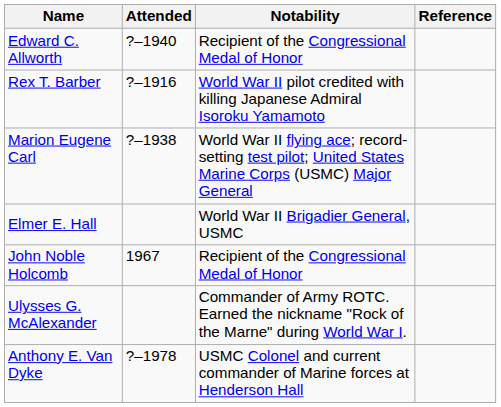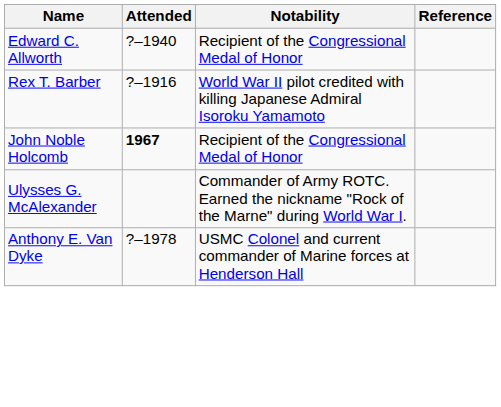- row: Marion Eugene Carl | ?–1938 | World War II flying ace; record-setting test pilot; United States Marine Corps (USMC) Major General
- row: Elmer E. Hall | World War II Brigadier General, USMC
John Noble Holcomb | Attended: normal -> bold
